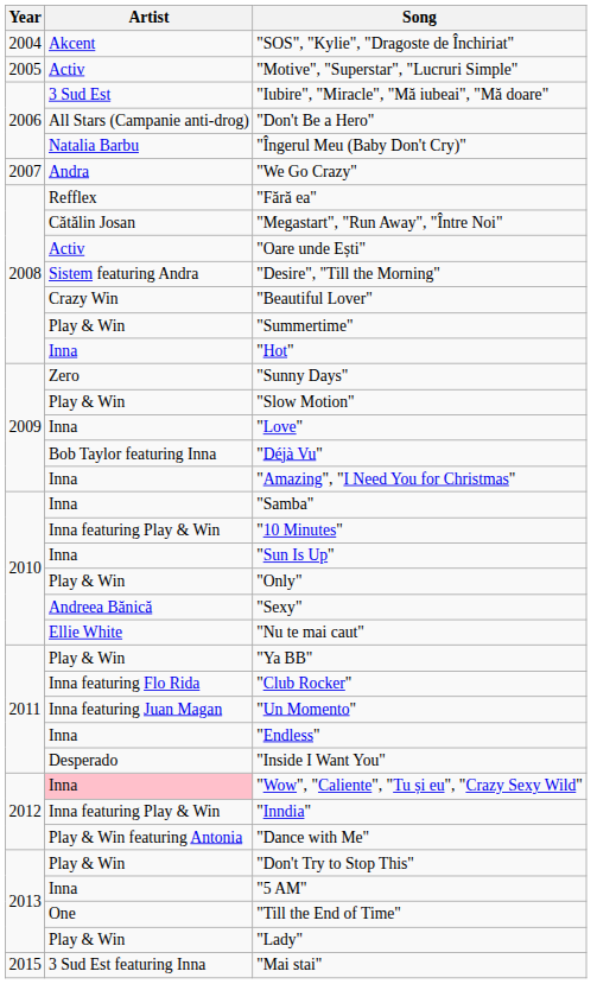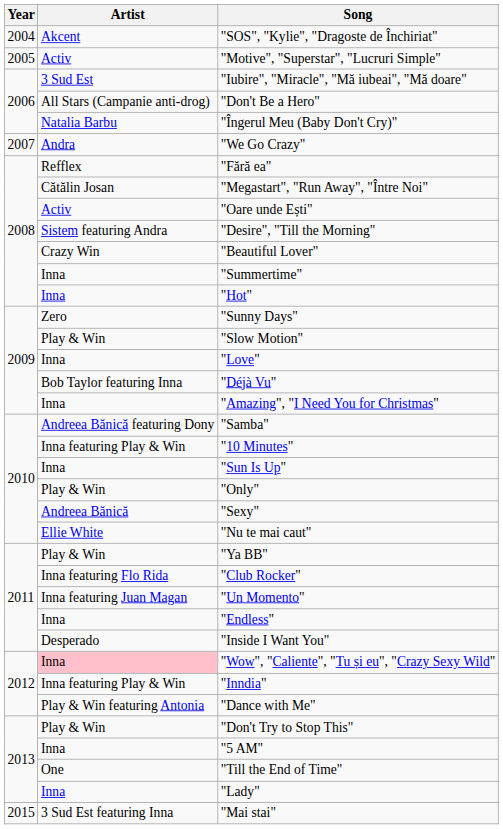"Summertime" | Artist: Play & Win -> Inna
"Samba" | Artist: Inna -> Andreea Bănică featuring Dony
"Lady" | Artist: Play & Win -> Inna
